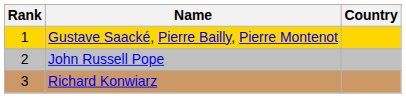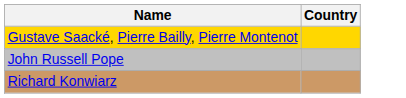- column: Rank | 1 | 2 | 3
